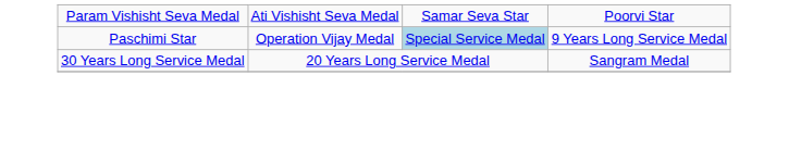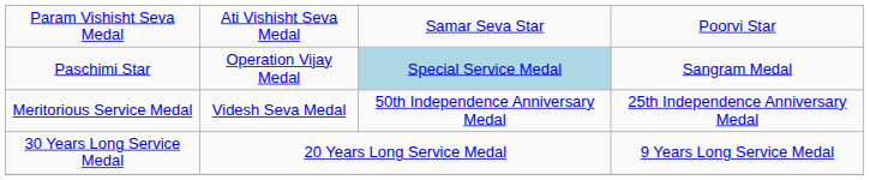Paschimi Star | column 4: 9 Years Long Service Medal -> Sangram Medal
+ row: Meritorious Service Medal | Videsh Seva Medal | 50th Independence Anniversary Medal | 25th Independence Anniversary Medal
30 Years Long Service Medal | column 4: Sangram Medal -> 9 Years Long Service Medal
